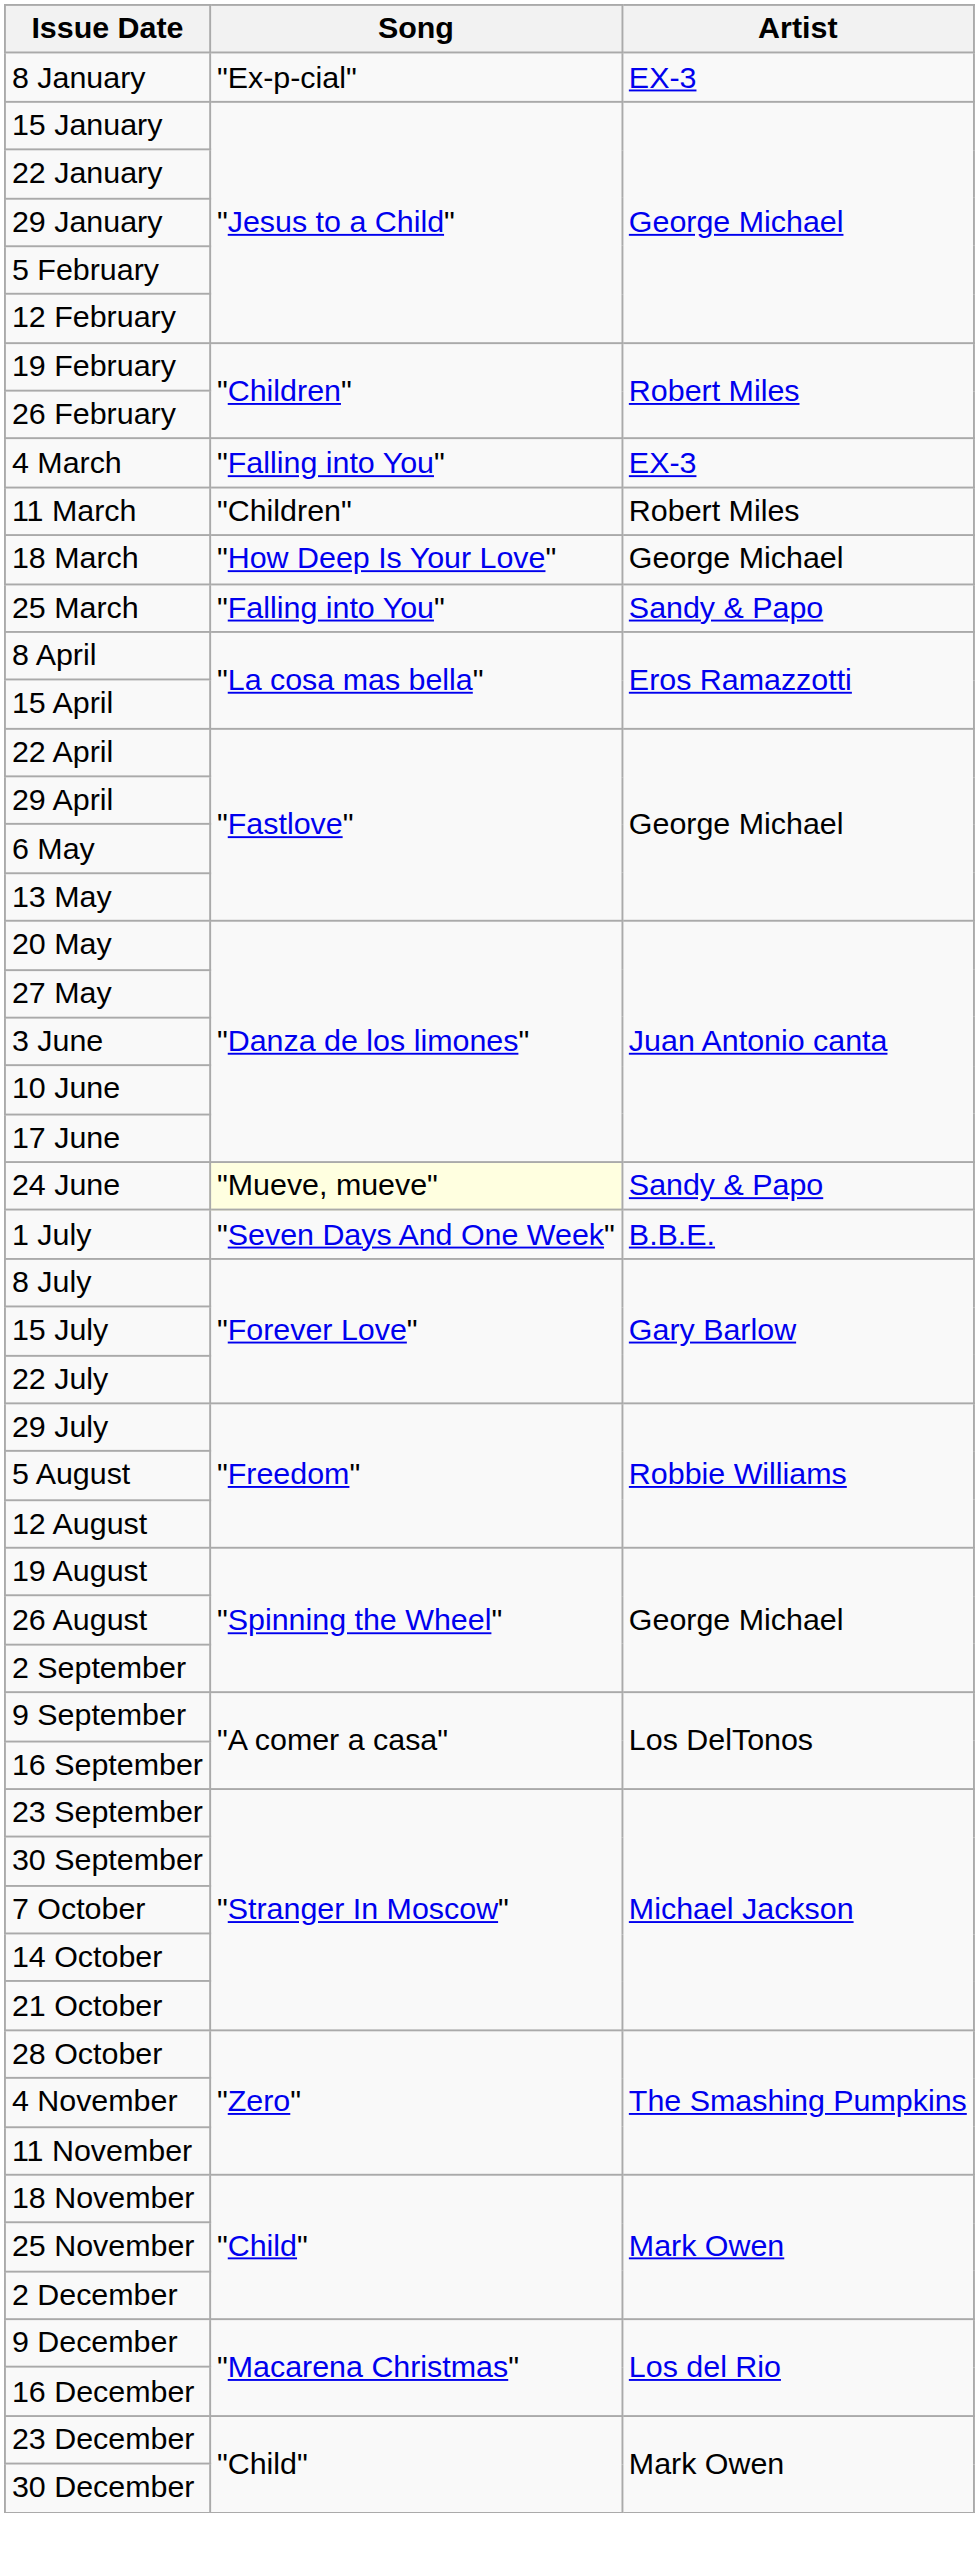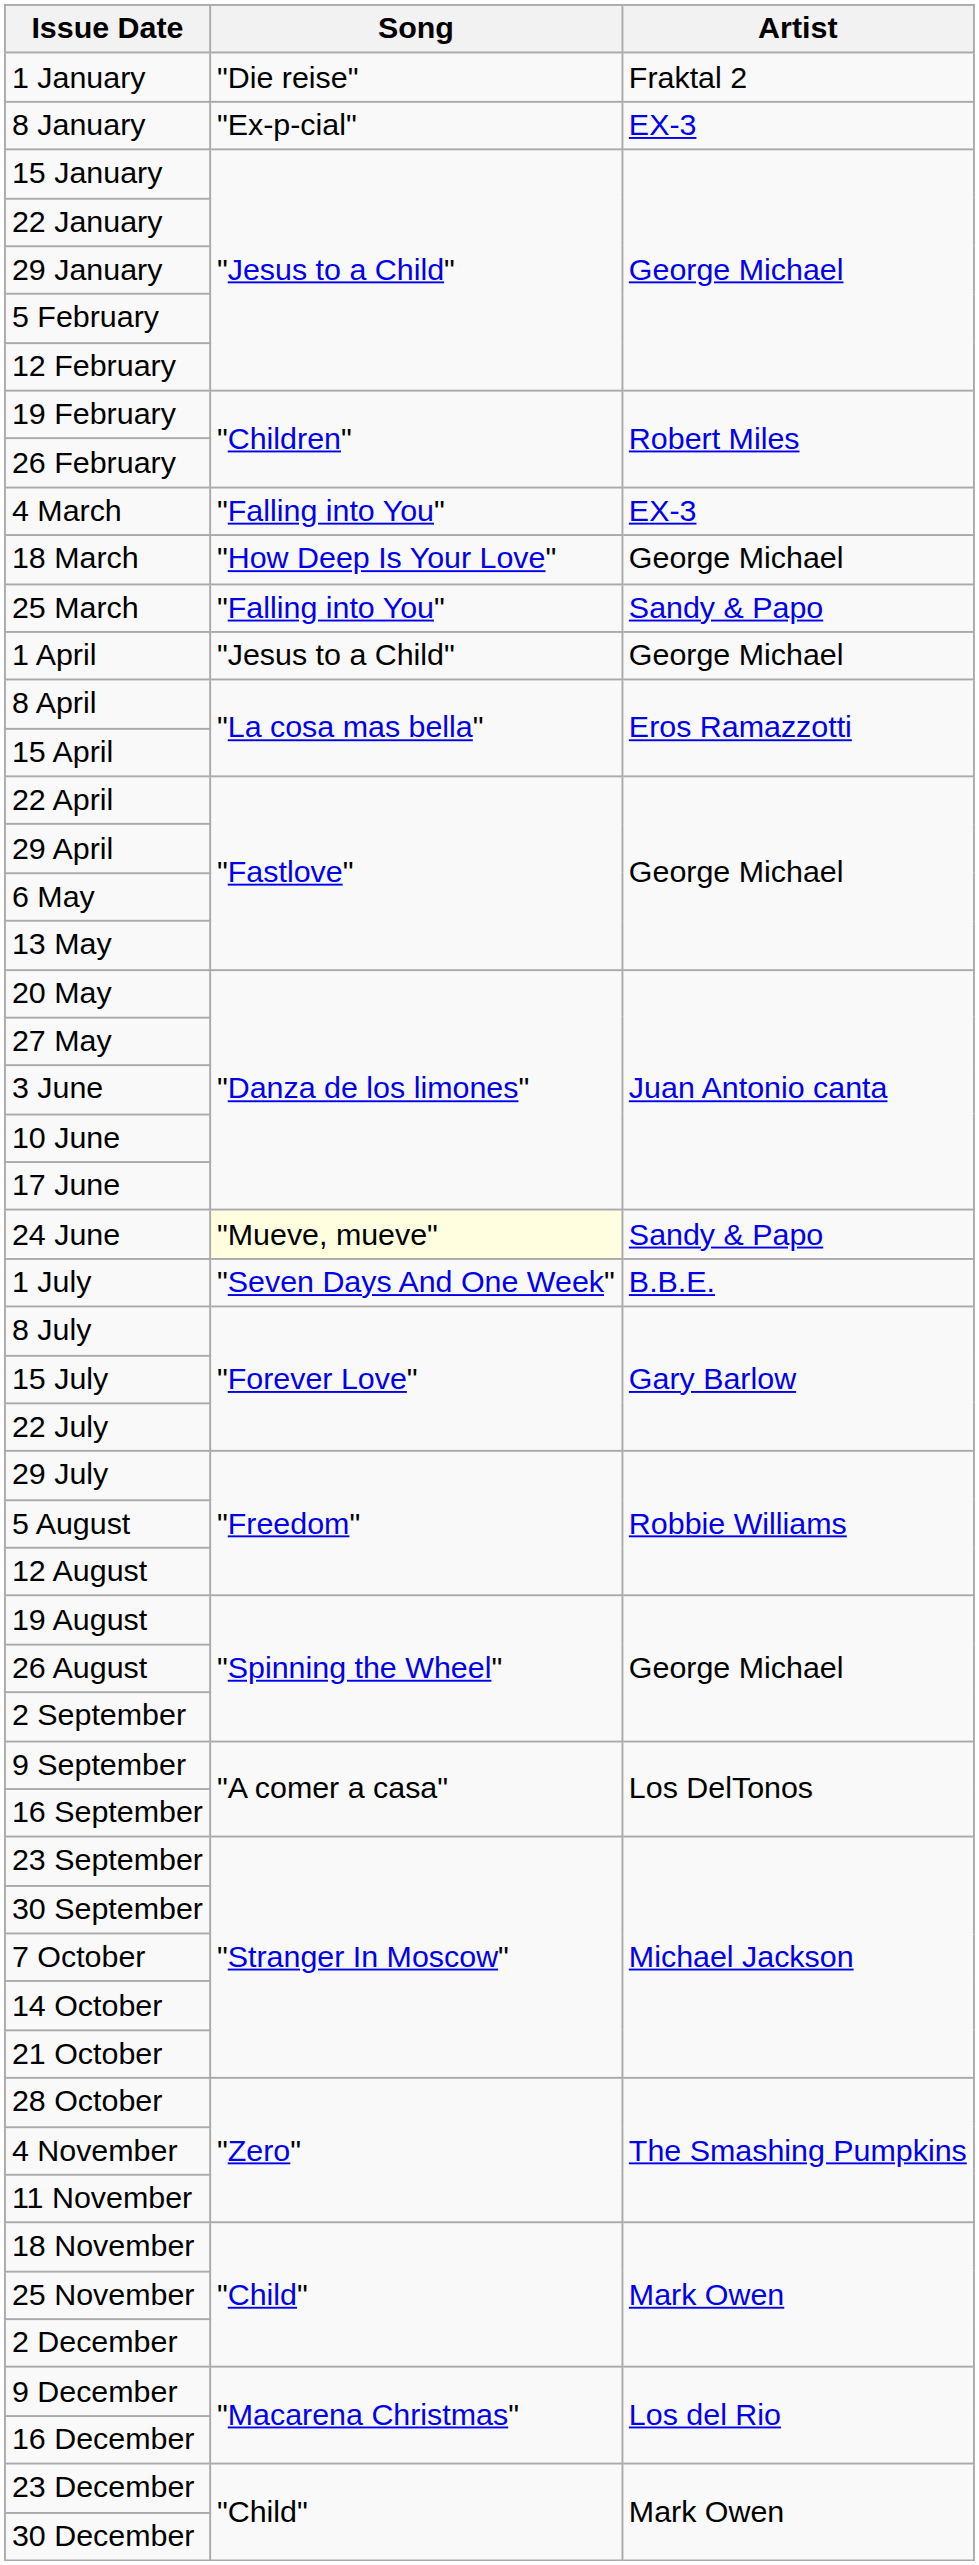+ row: 1 January | "Die reise" | Fraktal 2
- row: 11 March | "Children" | Robert Miles
+ row: 1 April | "Jesus to a Child" | George Michael
